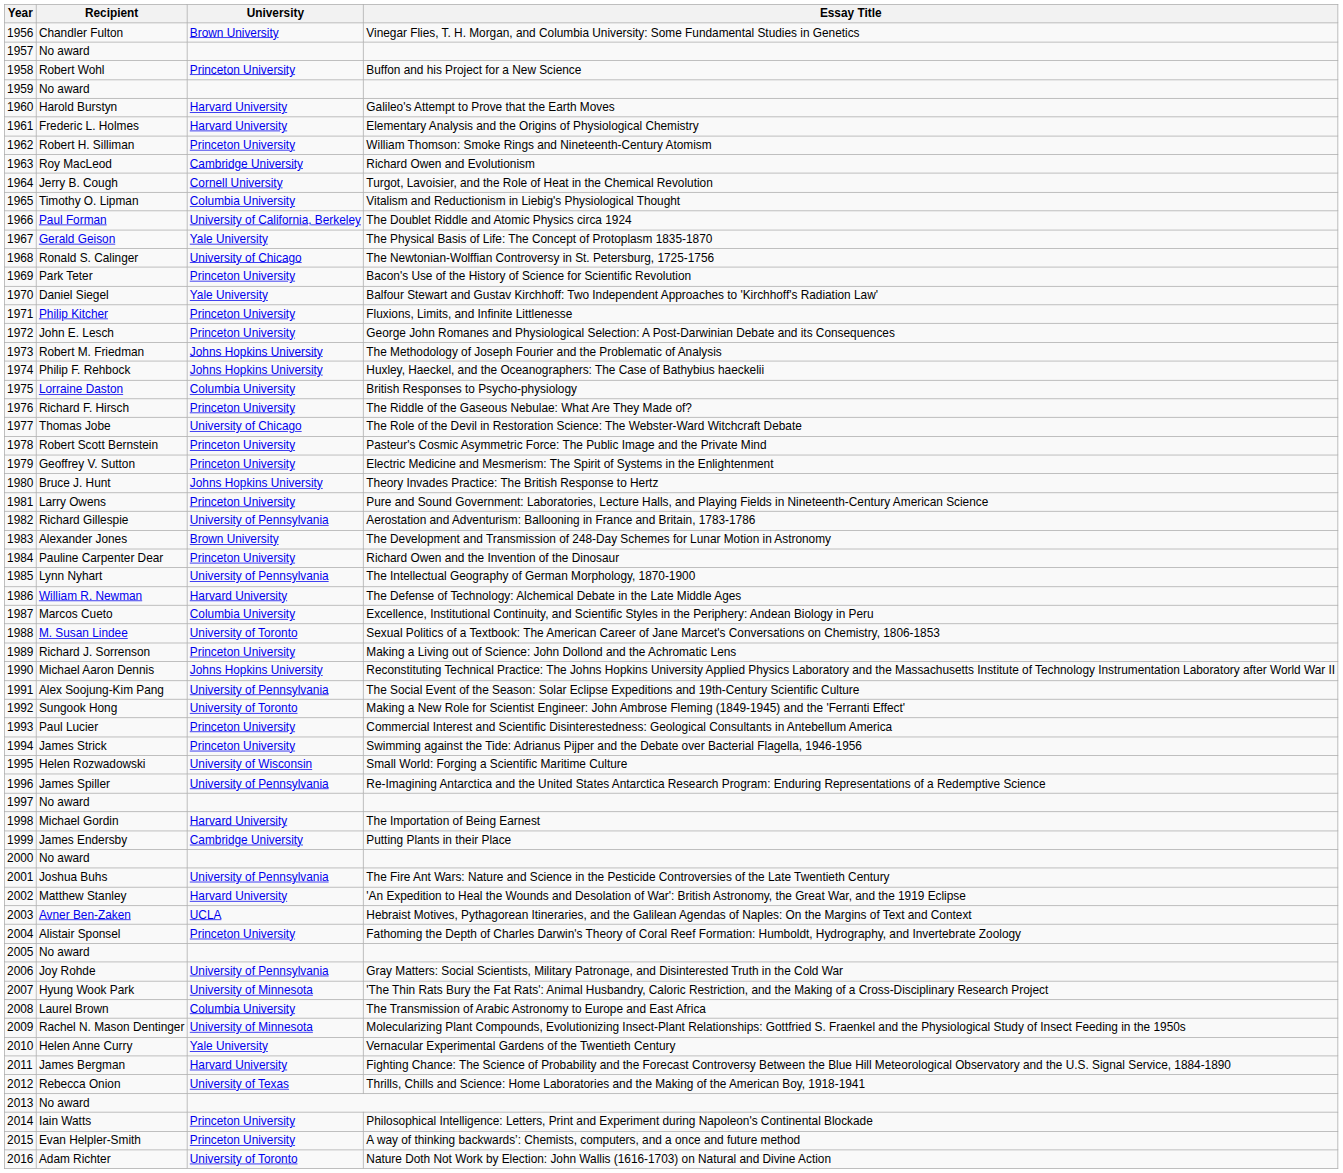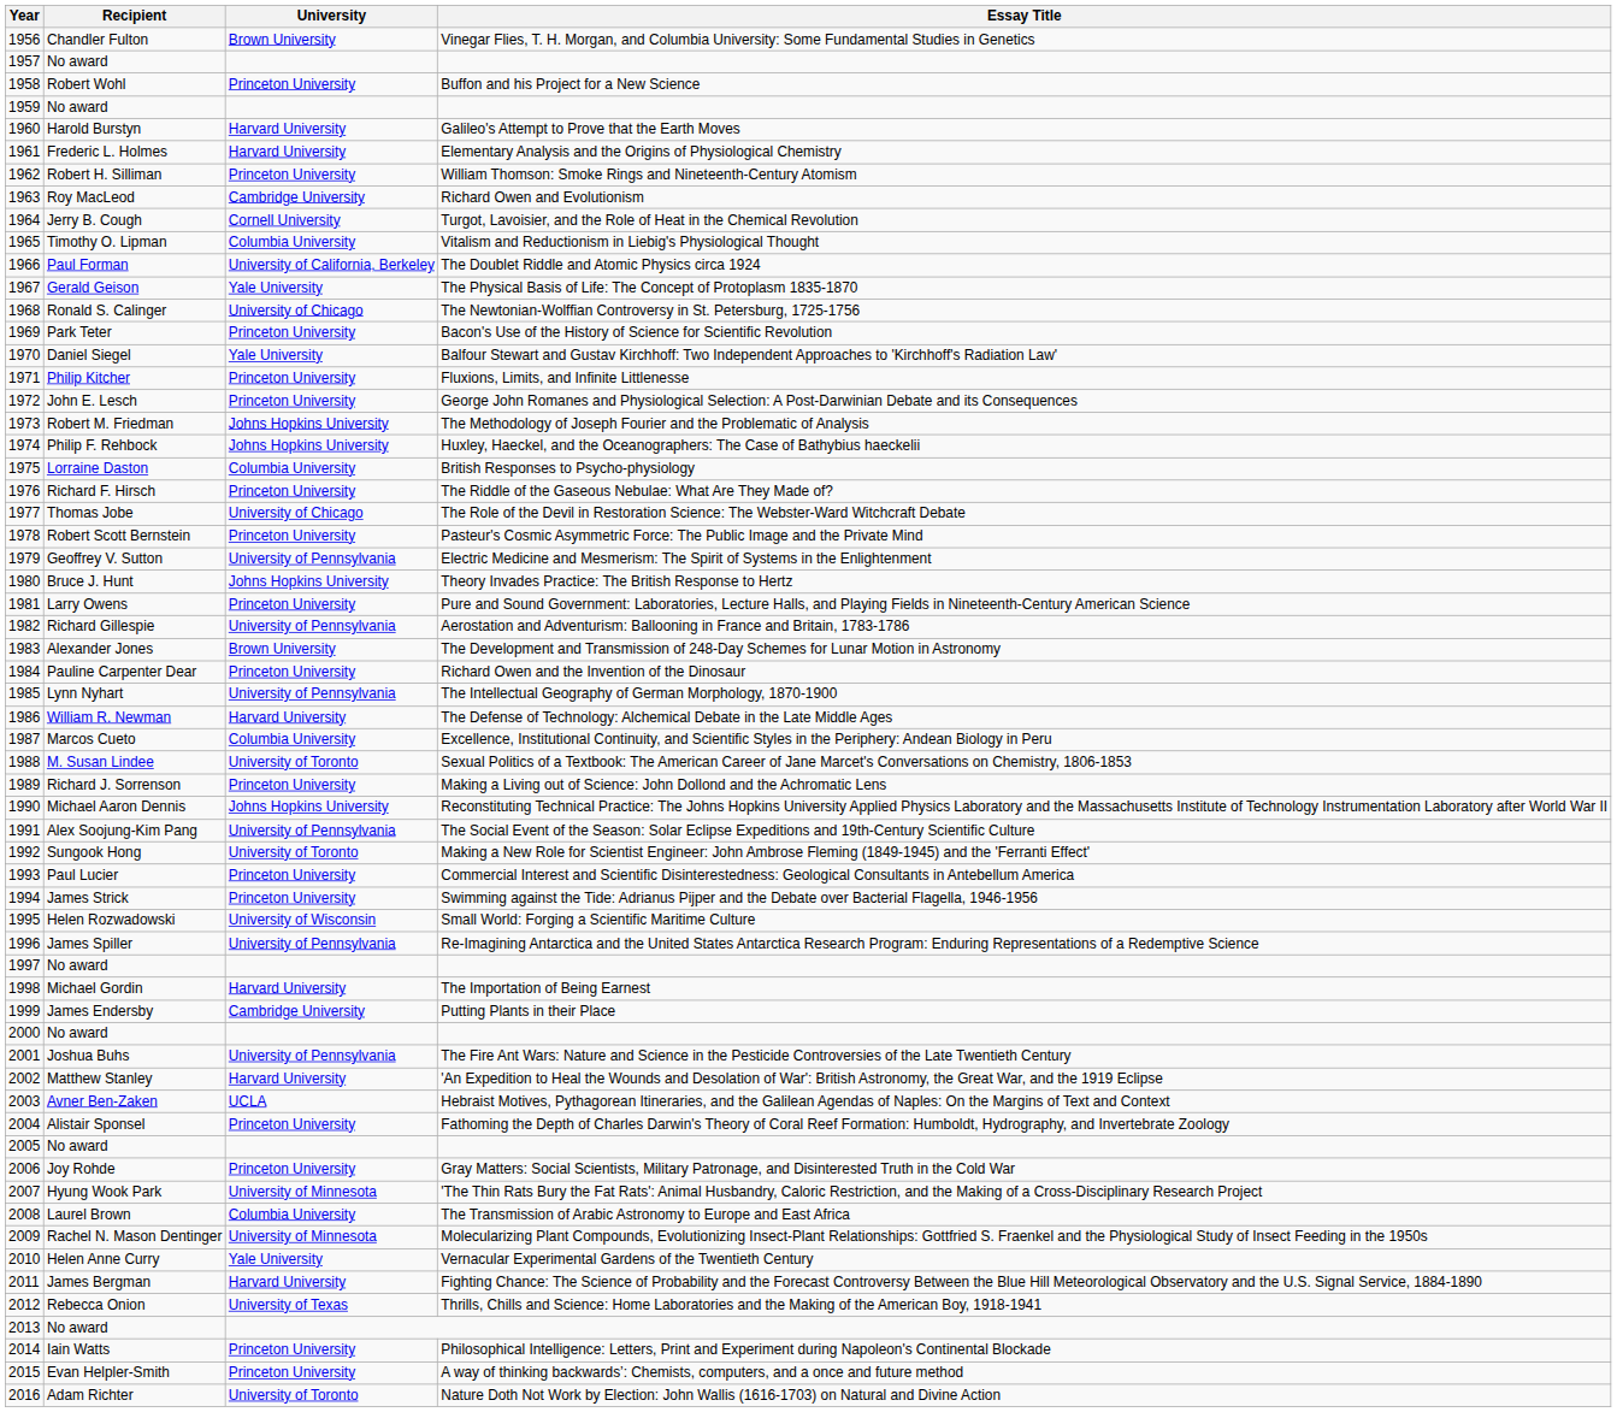Geoffrey V. Sutton | University: Princeton University -> University of Pennsylvania
Joy Rohde | University: University of Pennsylvania -> Princeton University
